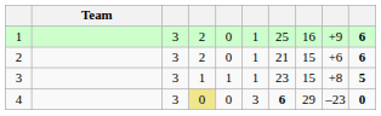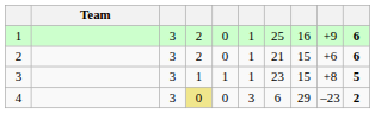4 | column 7: bold -> normal
4 | column 10: 0 -> 2
